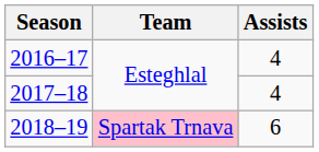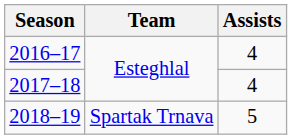2018–19 | Team: pink background -> no background
2018–19 | Assists: 6 -> 5
